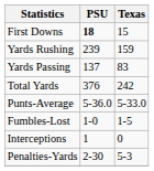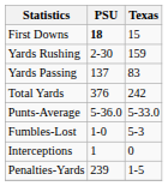Yards Rushing | PSU: 239 -> 2-30
Fumbles-Lost | Texas: 1-5 -> 5-3
Penalties-Yards | PSU: 2-30 -> 239
Penalties-Yards | Texas: 5-3 -> 1-5
